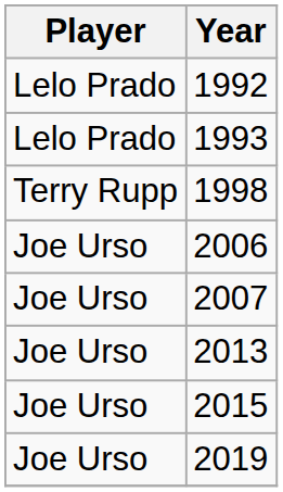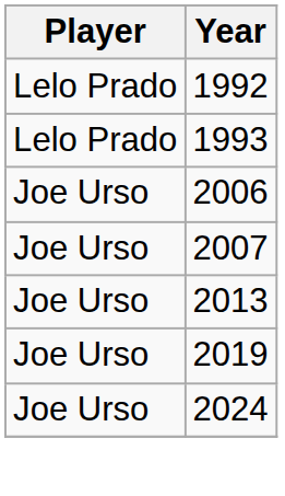- row: Terry Rupp | 1998
- row: Joe Urso | 2015
+ row: Joe Urso | 2024
